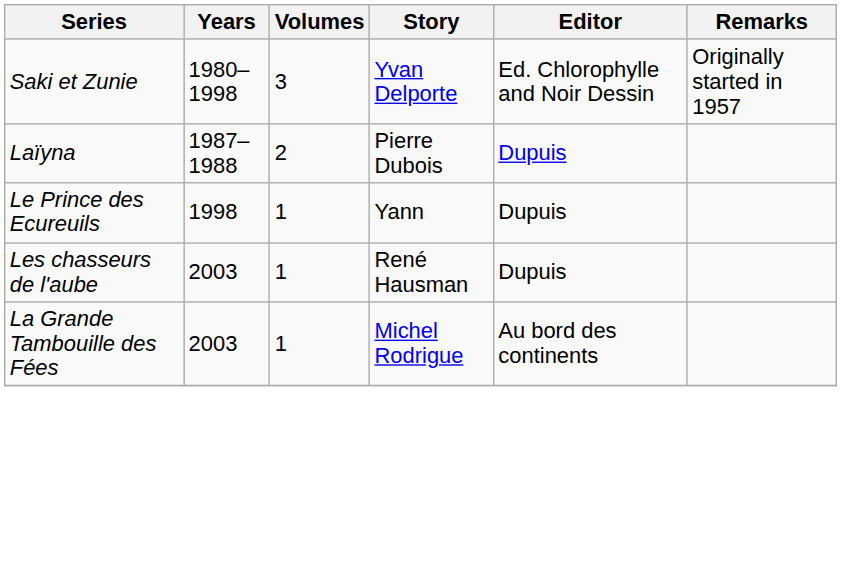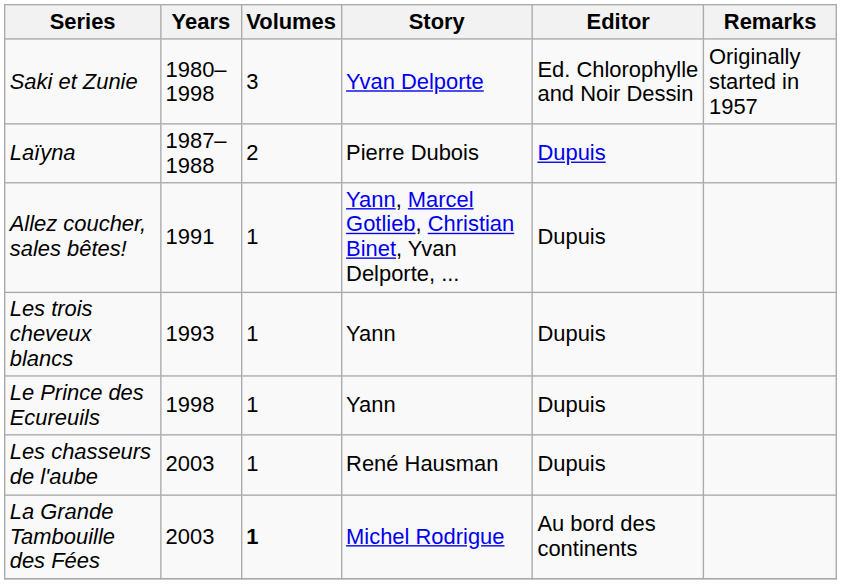+ row: Allez coucher, sales bêtes! | 1991 | 1 | Yann, Marcel Gotlieb, Christian Binet, Yvan Delporte, ... | Dupuis
+ row: Les trois cheveux blancs | 1993 | 1 | Yann | Dupuis
La Grande Tambouille des Fées | Volumes: normal -> bold
